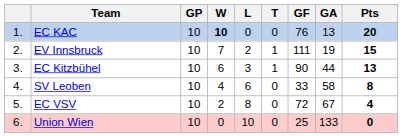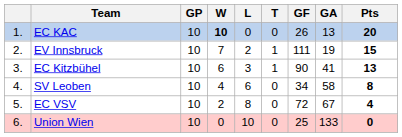EC KAC | GF: 76 -> 26
EC Kitzbühel | GA: 44 -> 41
SV Leoben | GF: 33 -> 34
